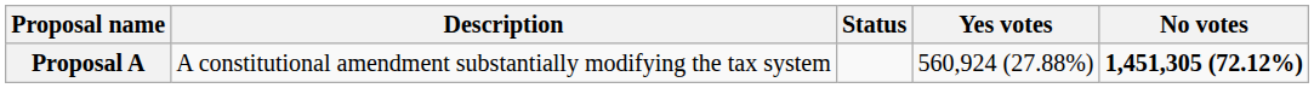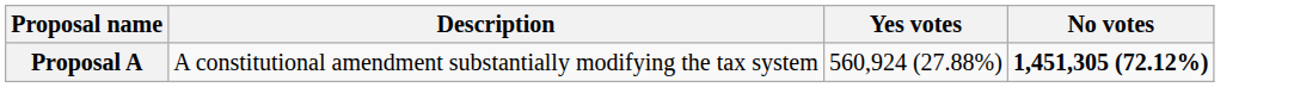- column: Status
